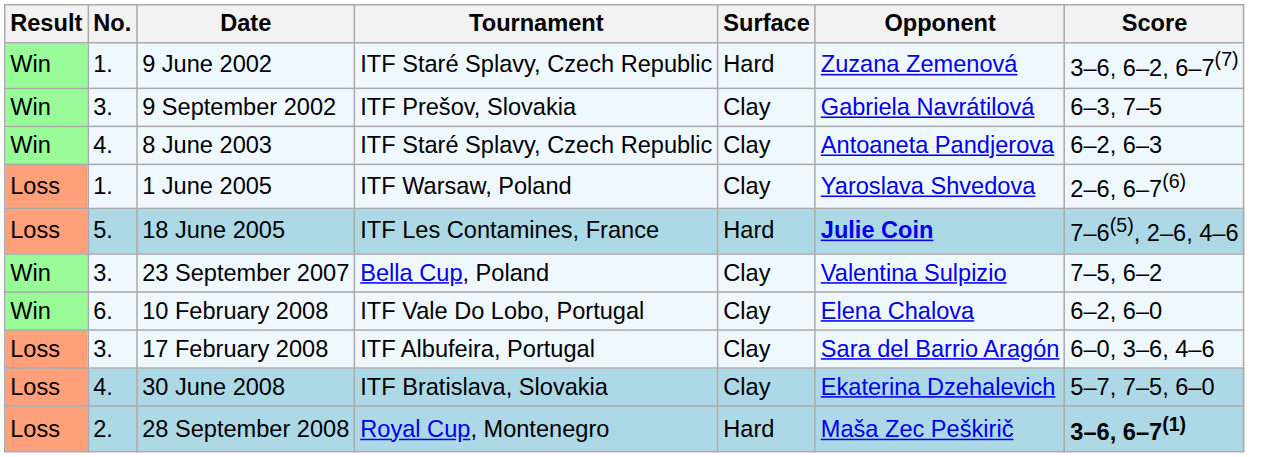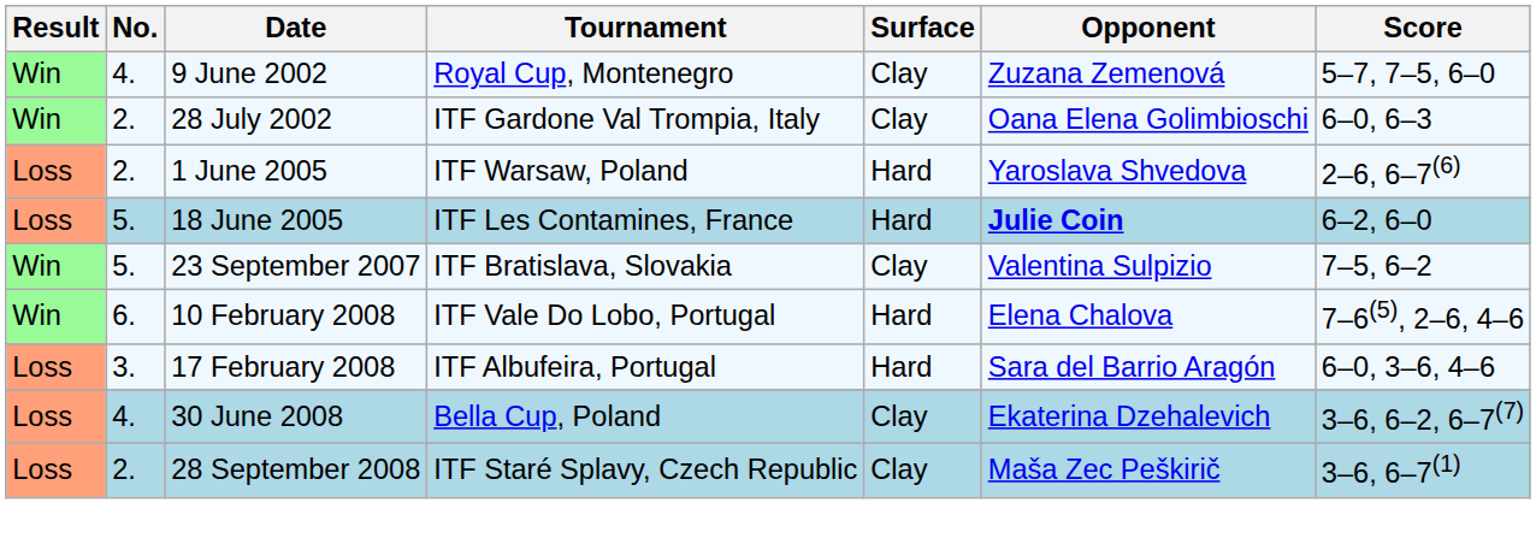9 June 2002 | No.: 1. -> 4.
9 June 2002 | Tournament: ITF Staré Splavy, Czech Republic -> Royal Cup, Montenegro
9 June 2002 | Surface: Hard -> Clay
9 June 2002 | Score: 3–6, 6–2, 6–7(7) -> 5–7, 7–5, 6–0
+ row: Win | 2. | 28 July 2002 | ITF Gardone Val Trompia, Italy | Clay | Oana Elena Golimbioschi | 6–0, 6–3
- row: Win | 3. | 9 September 2002 | ITF Prešov, Slovakia | Clay | Gabriela Navrátilová | 6–3, 7–5
- row: Win | 4. | 8 June 2003 | ITF Staré Splavy, Czech Republic | Clay | Antoaneta Pandjerova | 6–2, 6–3
1 June 2005 | No.: 1. -> 2.
1 June 2005 | Surface: Clay -> Hard
18 June 2005 | Score: 7–6(5), 2–6, 4–6 -> 6–2, 6–0
23 September 2007 | No.: 3. -> 5.
23 September 2007 | Tournament: Bella Cup, Poland -> ITF Bratislava, Slovakia
10 February 2008 | Surface: Clay -> Hard
10 February 2008 | Score: 6–2, 6–0 -> 7–6(5), 2–6, 4–6
17 February 2008 | Surface: Clay -> Hard
30 June 2008 | Tournament: ITF Bratislava, Slovakia -> Bella Cup, Poland
30 June 2008 | Score: 5–7, 7–5, 6–0 -> 3–6, 6–2, 6–7(7)
28 September 2008 | Tournament: Royal Cup, Montenegro -> ITF Staré Splavy, Czech Republic
28 September 2008 | Surface: Hard -> Clay
28 September 2008 | Score: bold -> normal
